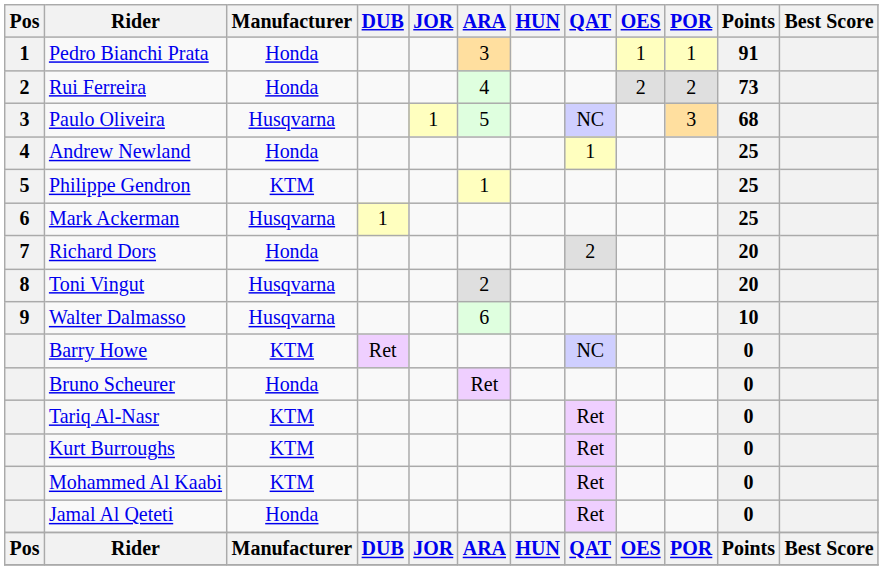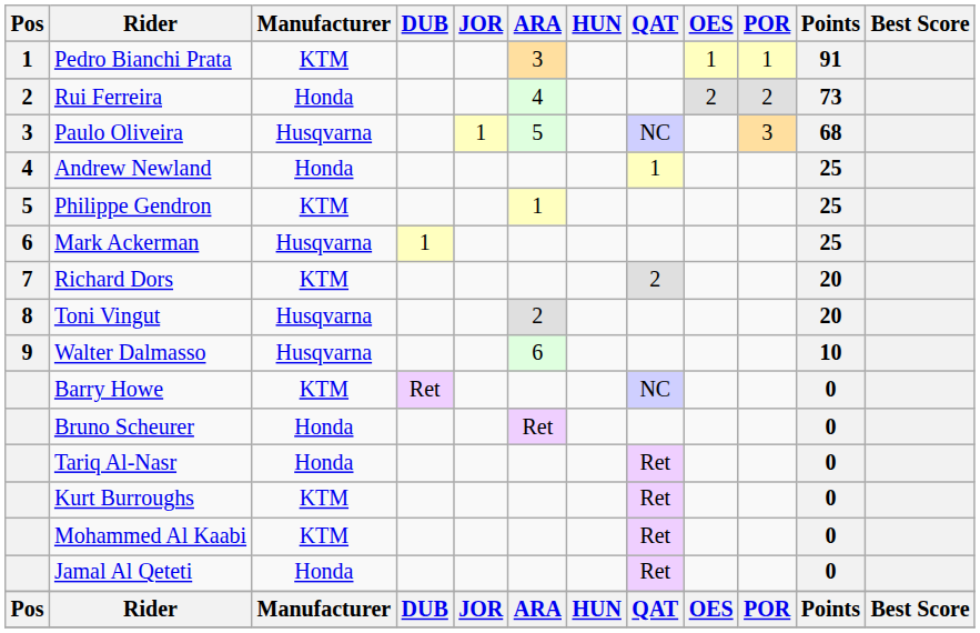Pedro Bianchi Prata | Manufacturer: Honda -> KTM
Richard Dors | Manufacturer: Honda -> KTM
Tariq Al-Nasr | Manufacturer: KTM -> Honda
